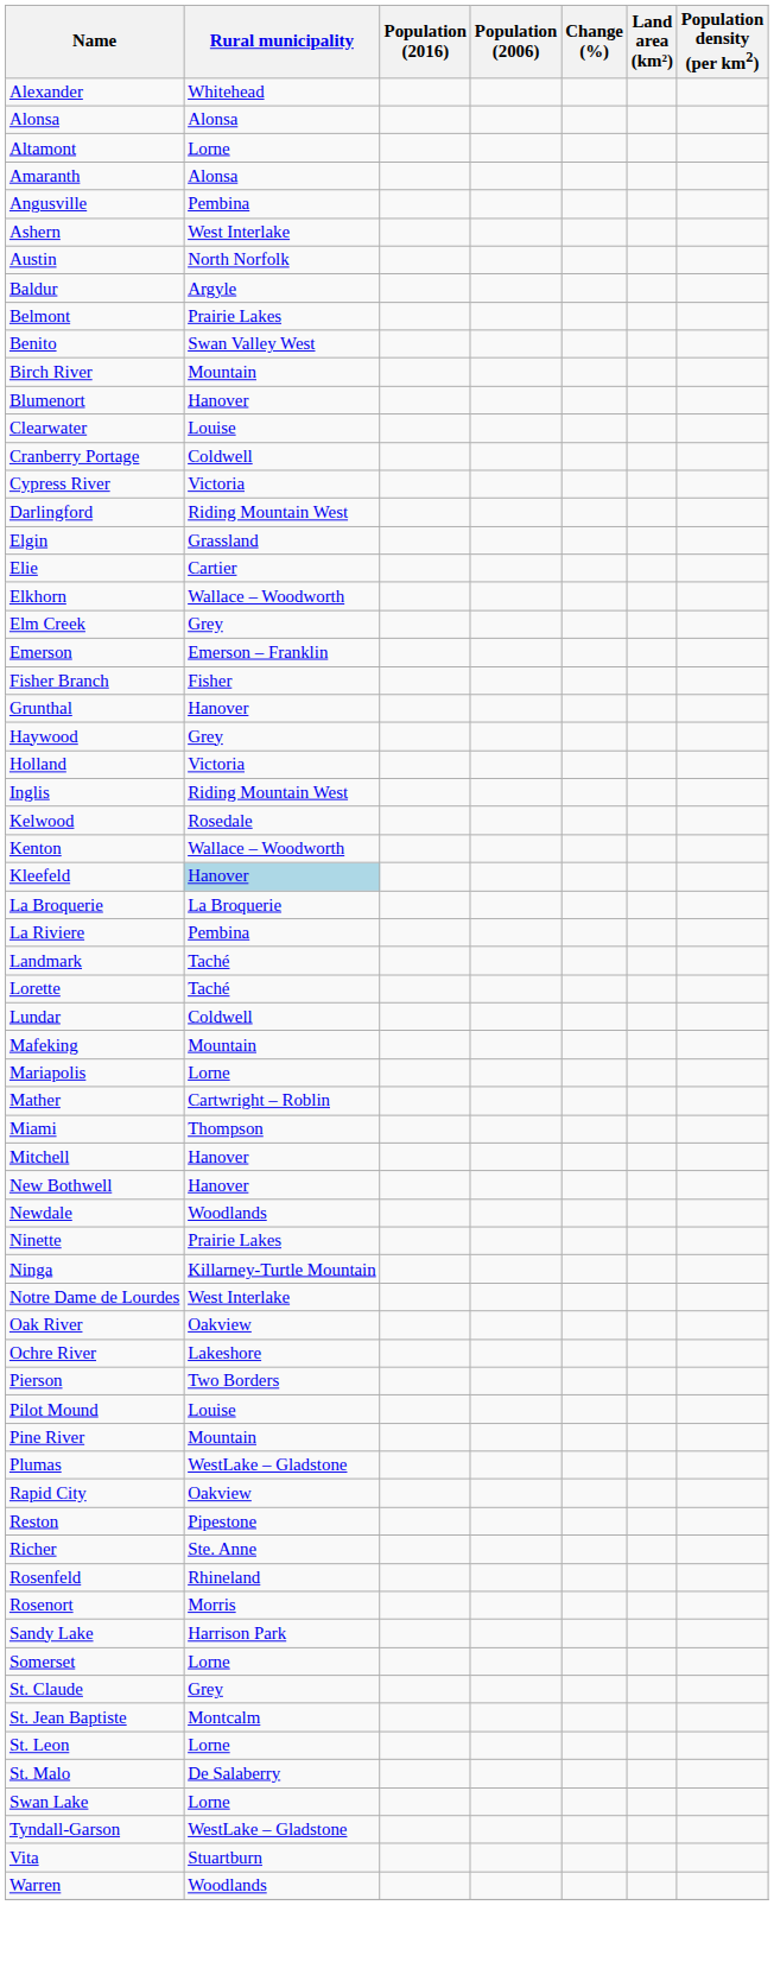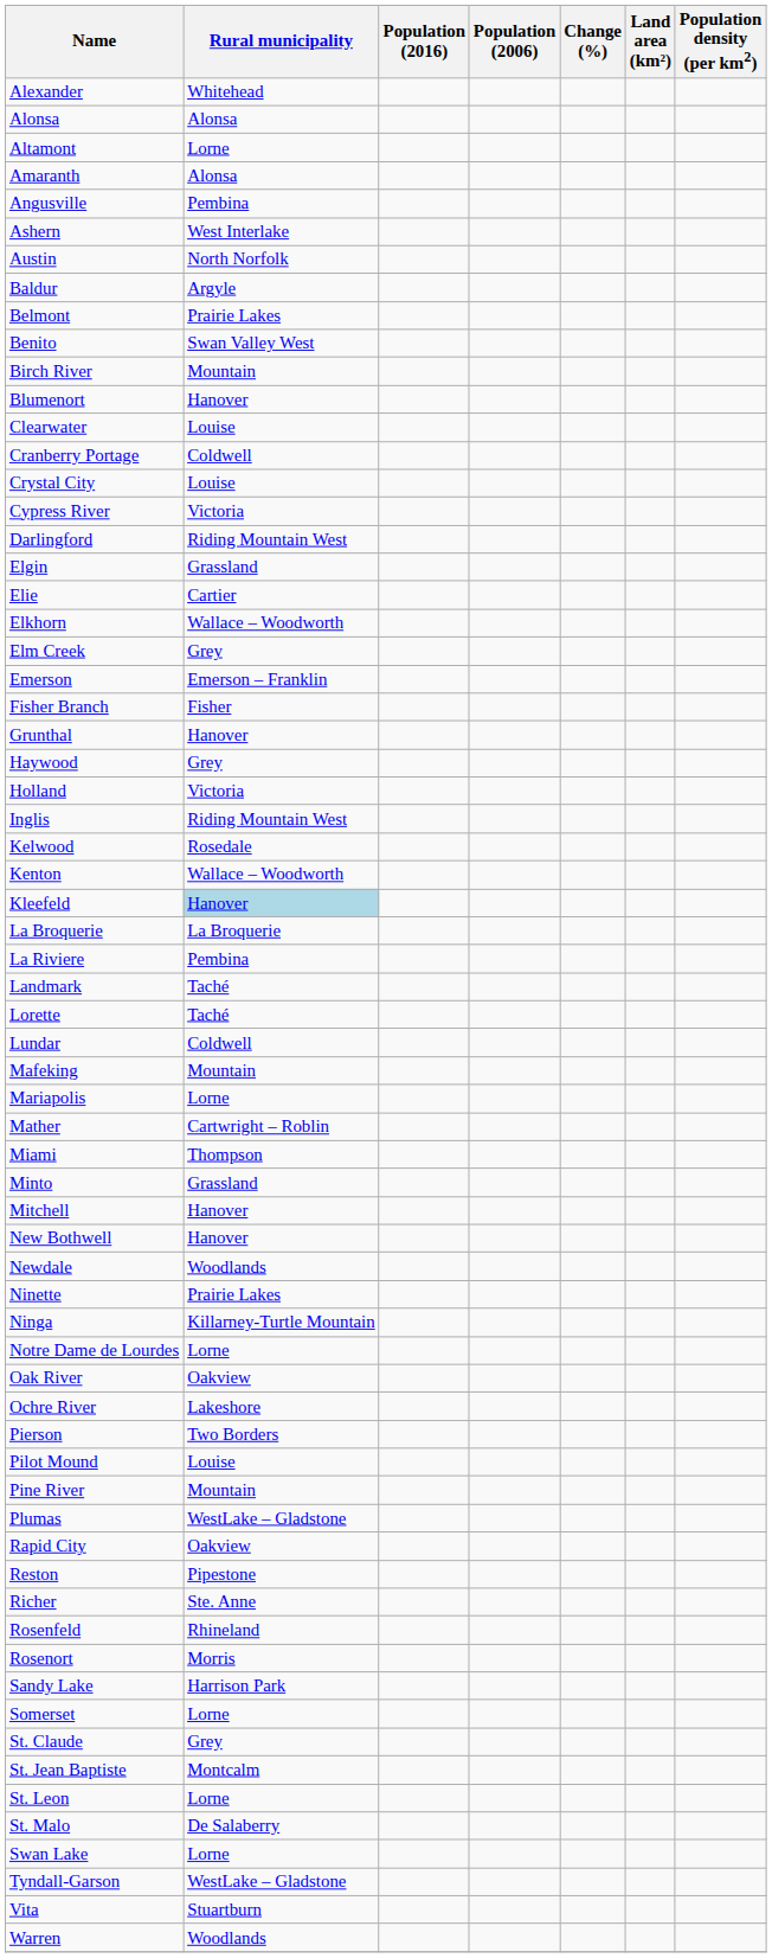+ row: Crystal City | Louise
+ row: Minto | Grassland
Notre Dame de Lourdes | Rural municipality: West Interlake -> Lorne
